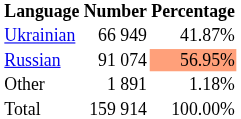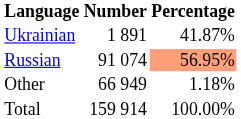Ukrainian | Number: 66 949 -> 1 891
Other | Number: 1 891 -> 66 949
